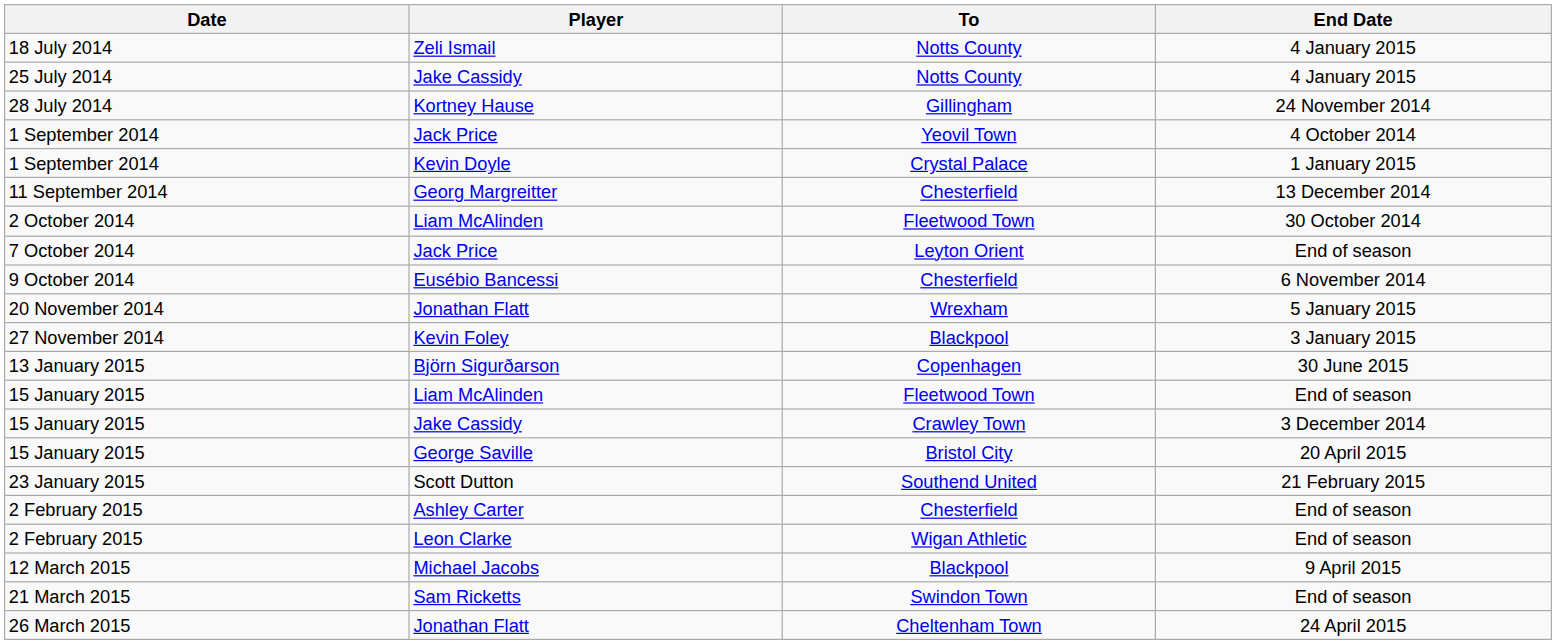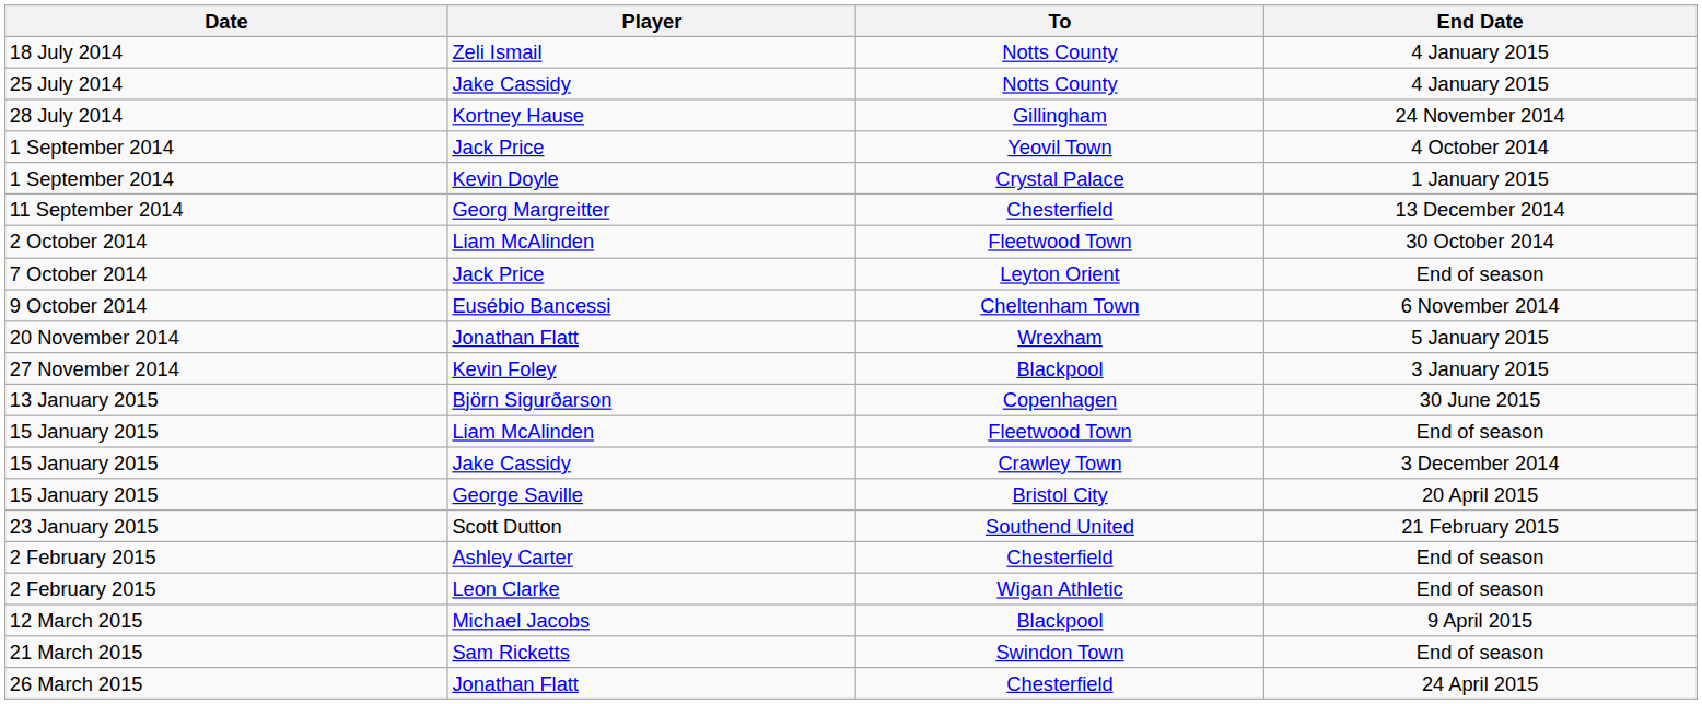9 October 2014 | To: Chesterfield -> Cheltenham Town
26 March 2015 | To: Cheltenham Town -> Chesterfield
